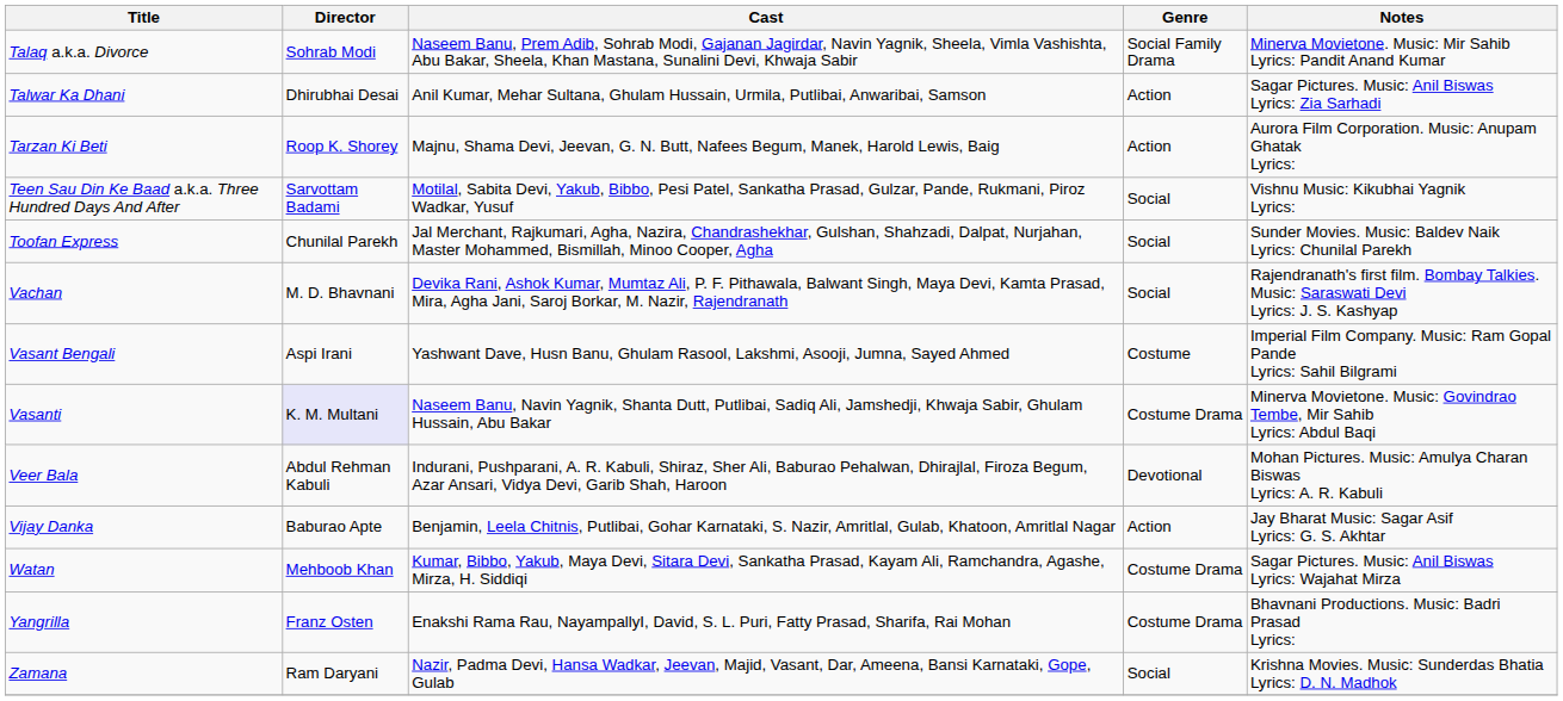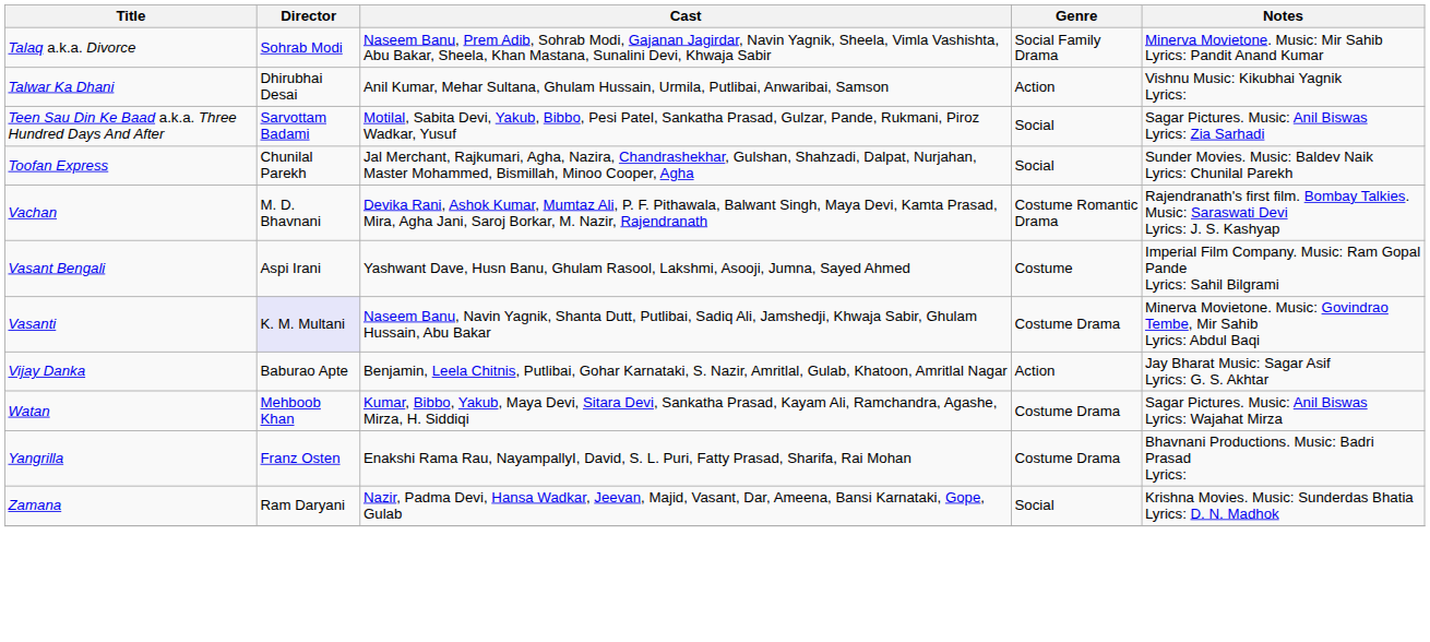Talwar Ka Dhani | Notes: Sagar Pictures. Music: Anil Biswas Lyrics: Zia Sarhadi -> Vishnu Music: Kikubhai Yagnik Lyrics:
- row: Tarzan Ki Beti | Roop K. Shorey | Majnu, Shama Devi, Jeevan, G. N. Butt, Nafees Begum, Manek, Harold Lewis, Baig | Action | Aurora Film Corporation. Music: Anupam Ghatak Lyrics:
Teen Sau Din Ke Baad a.k.a. Three Hundred Days And After | Notes: Vishnu Music: Kikubhai Yagnik Lyrics: -> Sagar Pictures. Music: Anil Biswas Lyrics: Zia Sarhadi
Vachan | Genre: Social -> Costume Romantic Drama
- row: Veer Bala | Abdul Rehman Kabuli | Indurani, Pushparani, A. R. Kabuli, Shiraz, Sher Ali, Baburao Pehalwan, Dhirajlal, Firoza Begum, Azar Ansari, Vidya Devi, Garib Shah, Haroon | Devotional | Mohan Pictures. Music: Amulya Charan Biswas Lyrics: A. R. Kabuli
